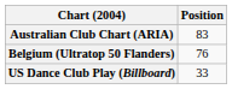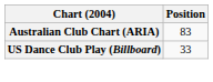- row: Belgium (Ultratop 50 Flanders) | 76
